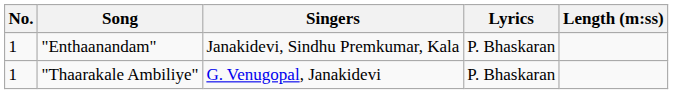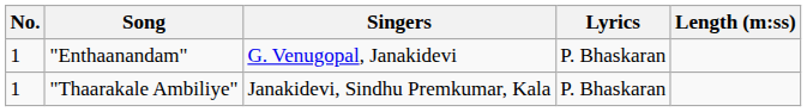"Enthaanandam" | Singers: Janakidevi, Sindhu Premkumar, Kala -> G. Venugopal, Janakidevi
"Thaarakale Ambiliye" | Singers: G. Venugopal, Janakidevi -> Janakidevi, Sindhu Premkumar, Kala
